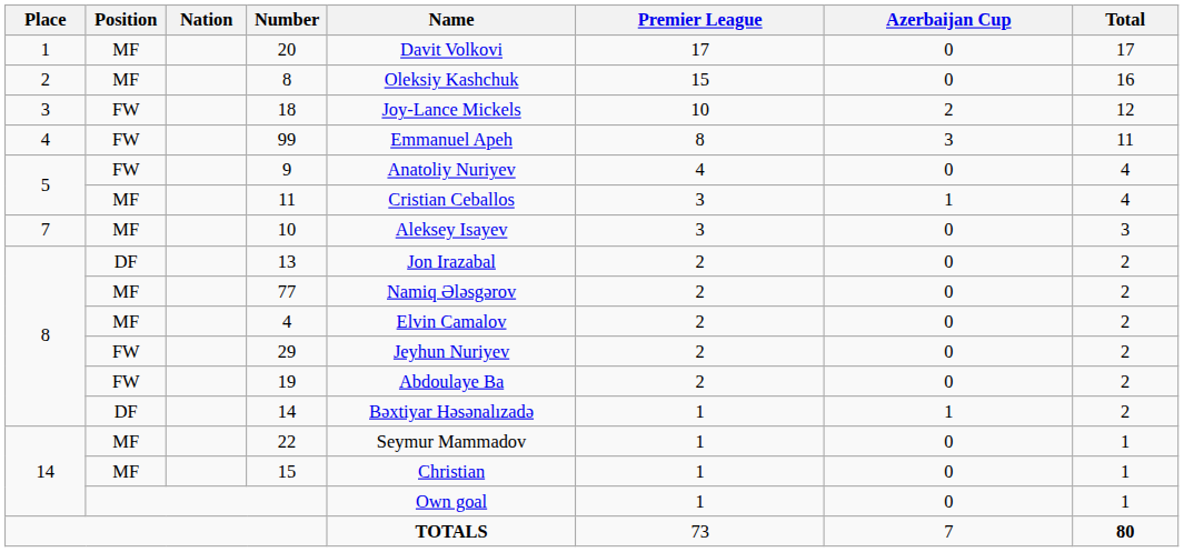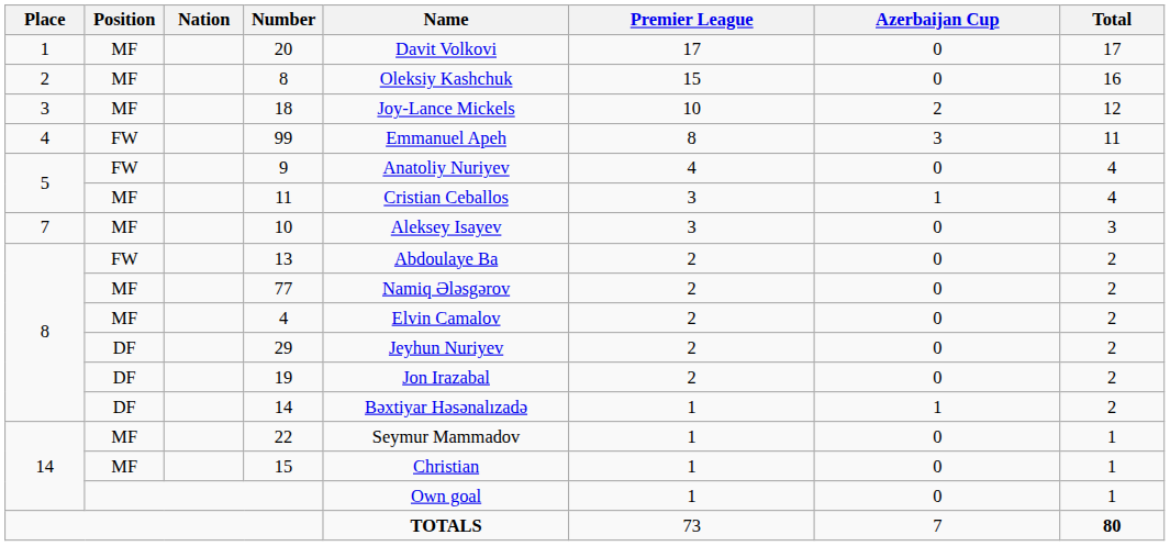18 | Position: FW -> MF
13 | Position: DF -> FW
13 | Name: Jon Irazabal -> Abdoulaye Ba
29 | Position: FW -> DF
19 | Position: FW -> DF
19 | Name: Abdoulaye Ba -> Jon Irazabal
